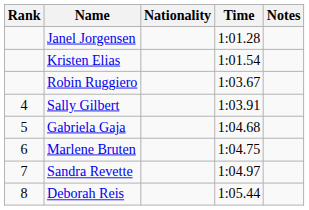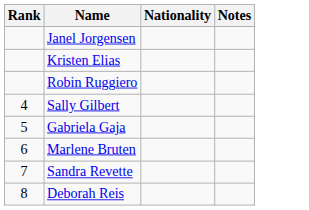- column: Time | 1:01.28 | 1:01.54 | 1:03.67 | 1:03.91 | 1:04.68 | 1:04.75 | 1:04.97 | 1:05.44
